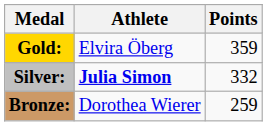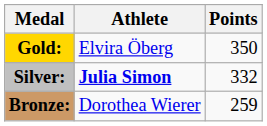Gold: | Points: 359 -> 350
